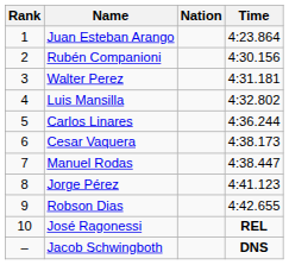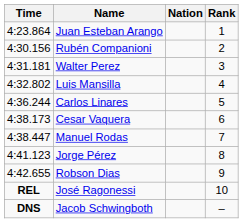columns swapped: Rank <-> Time
